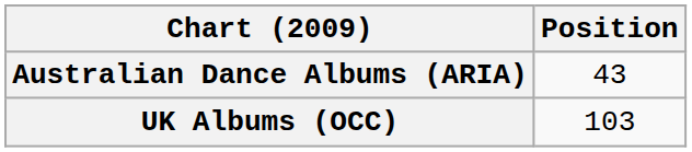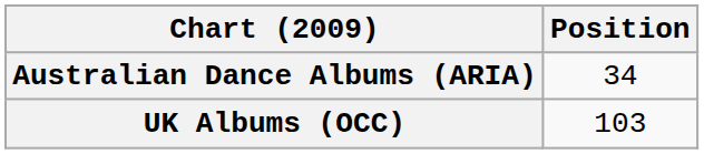Australian Dance Albums (ARIA) | Position: 43 -> 34
